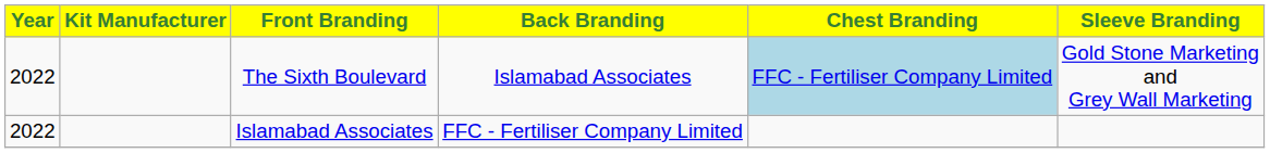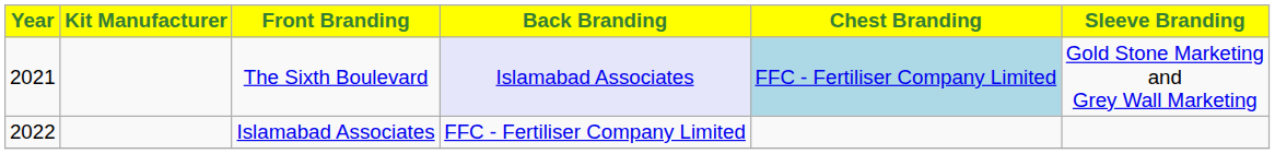The Sixth Boulevard | Year: 2022 -> 2021
The Sixth Boulevard | Back Branding: no background -> lavender background
